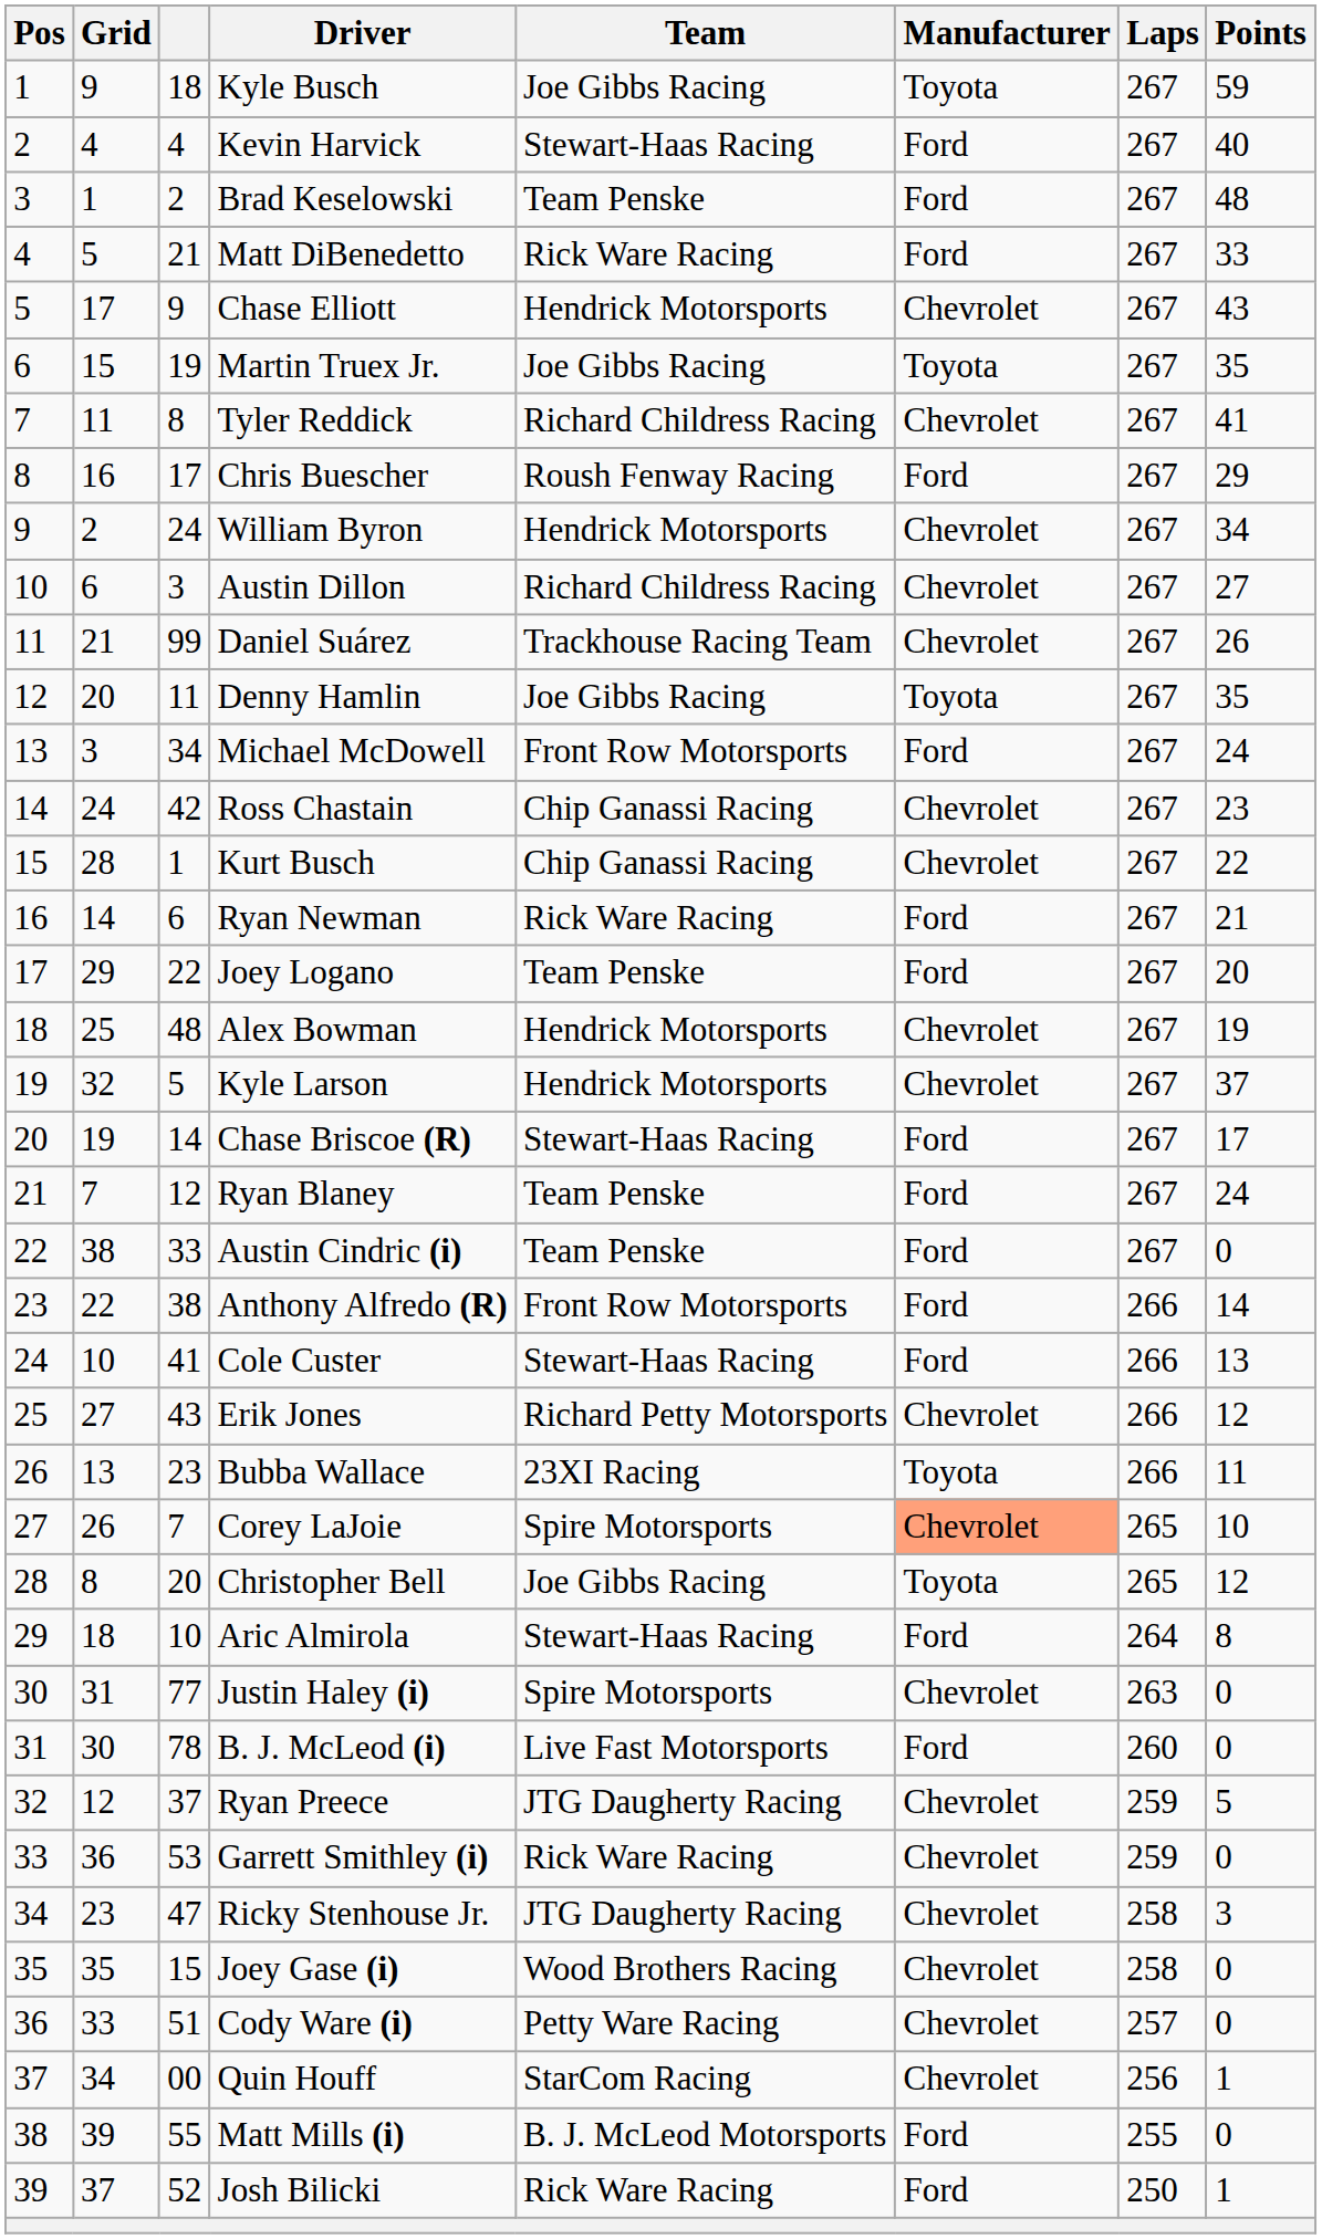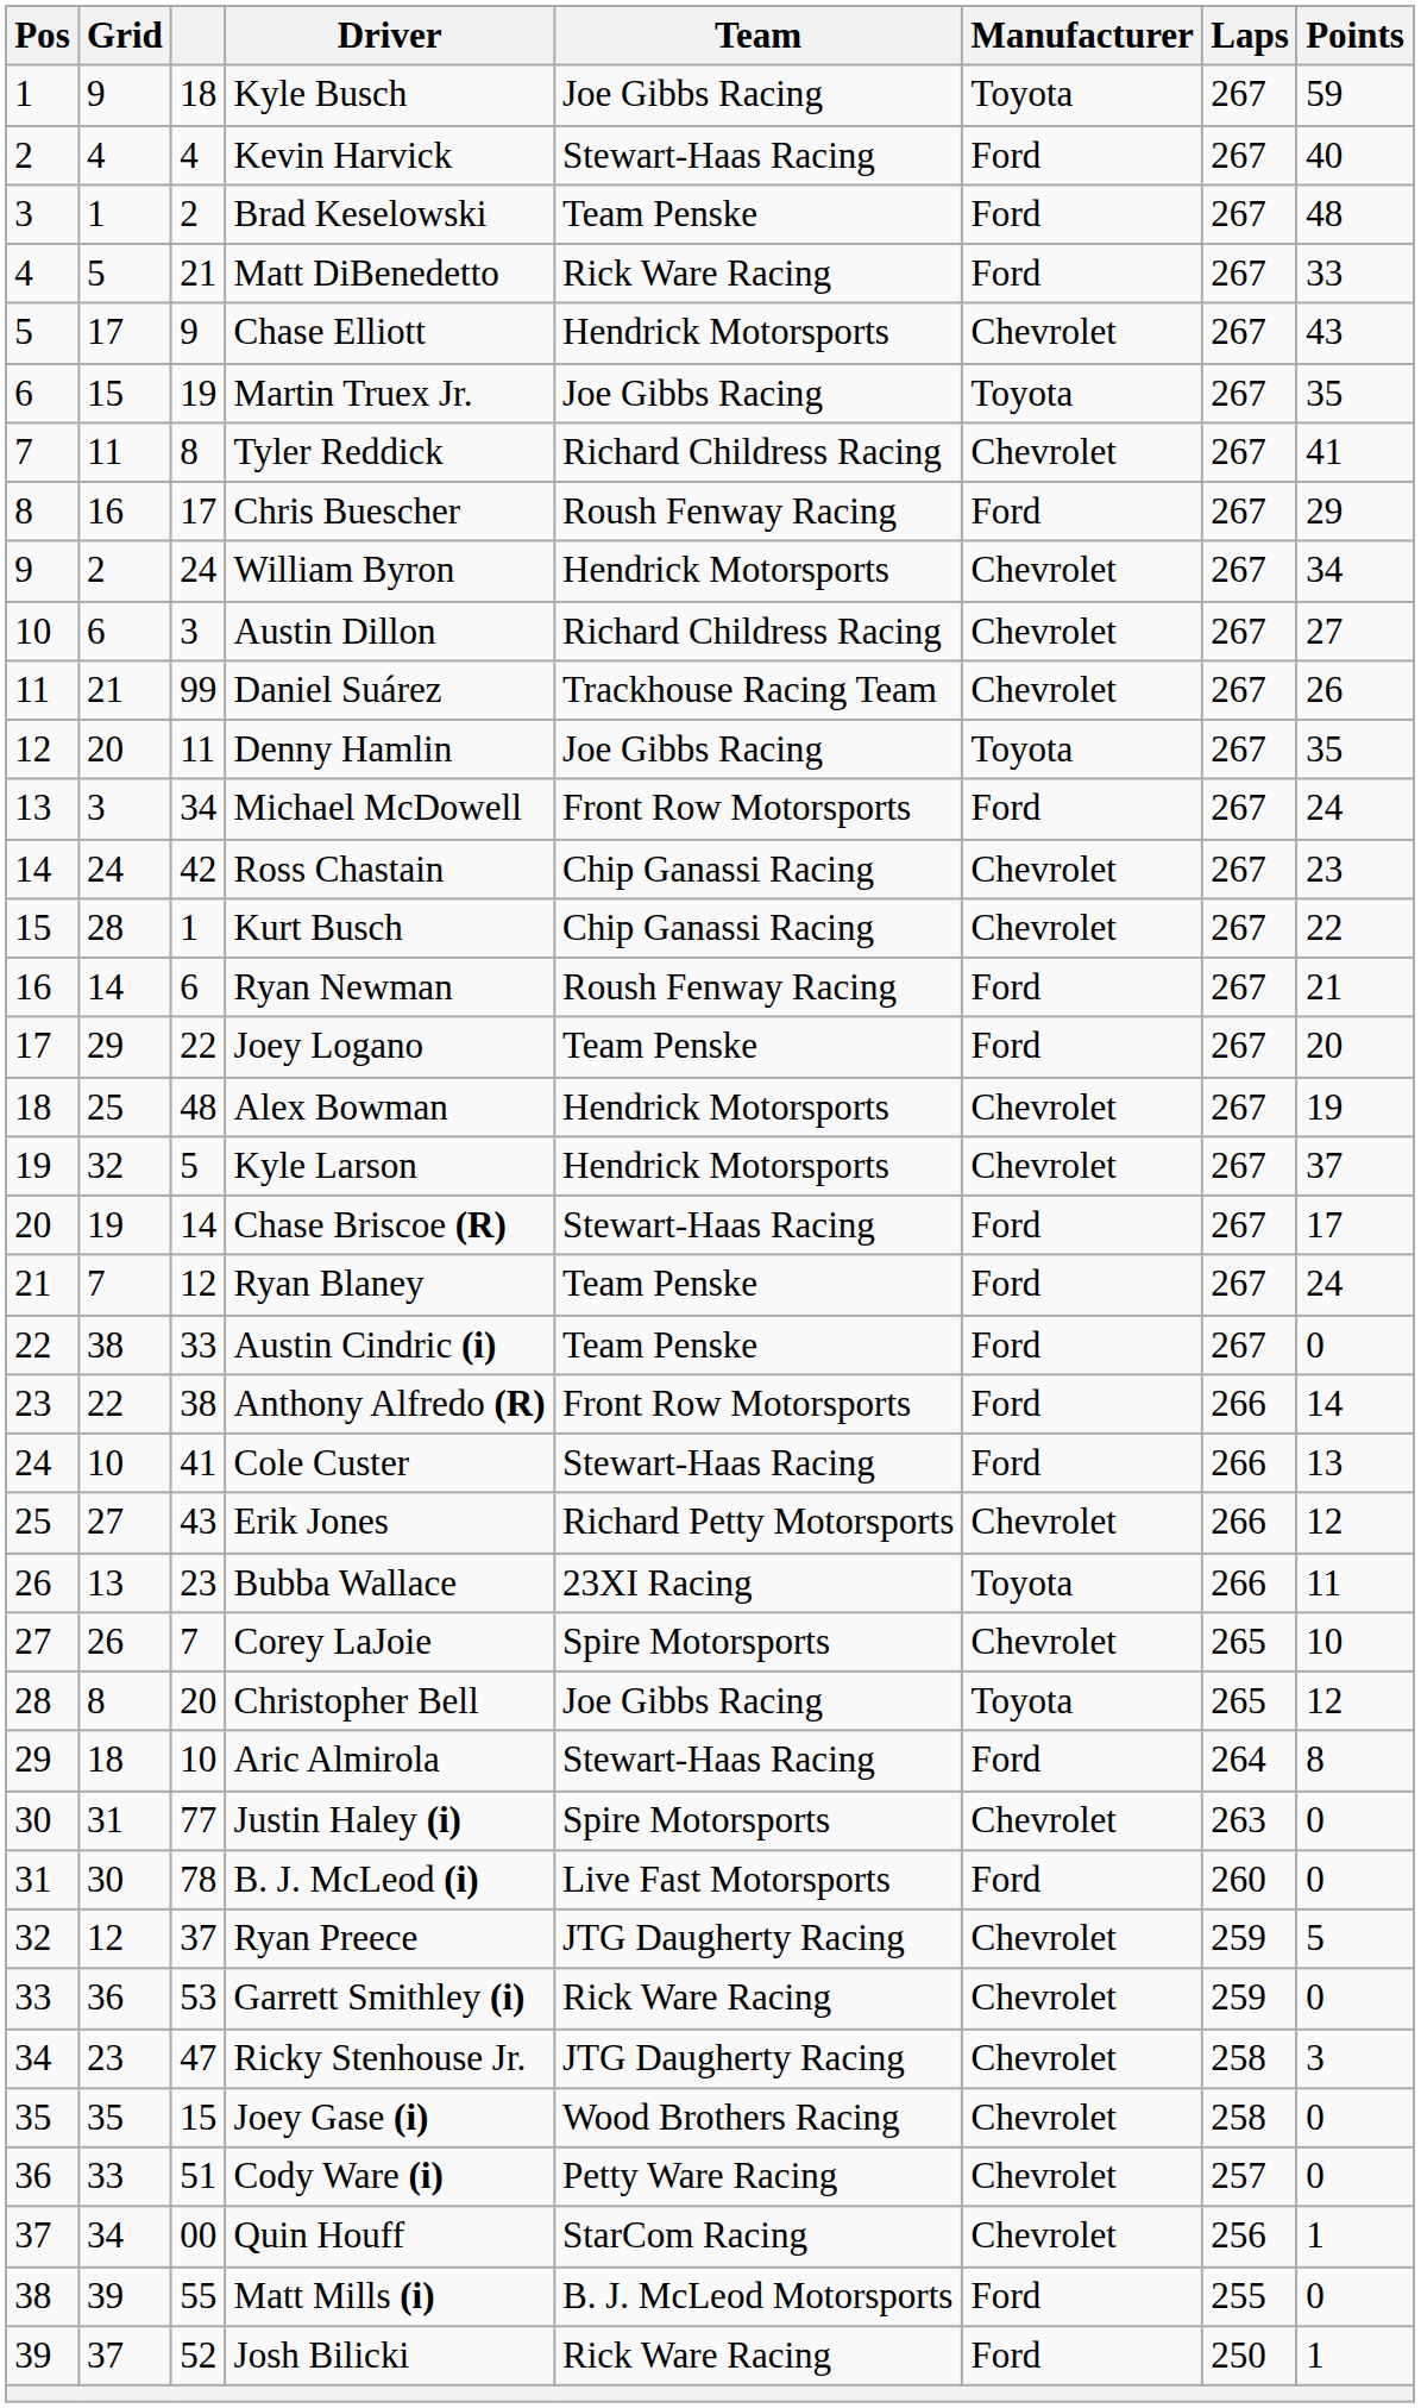Ryan Newman | Team: Rick Ware Racing -> Roush Fenway Racing
Corey LaJoie | Manufacturer: lightsalmon background -> no background
